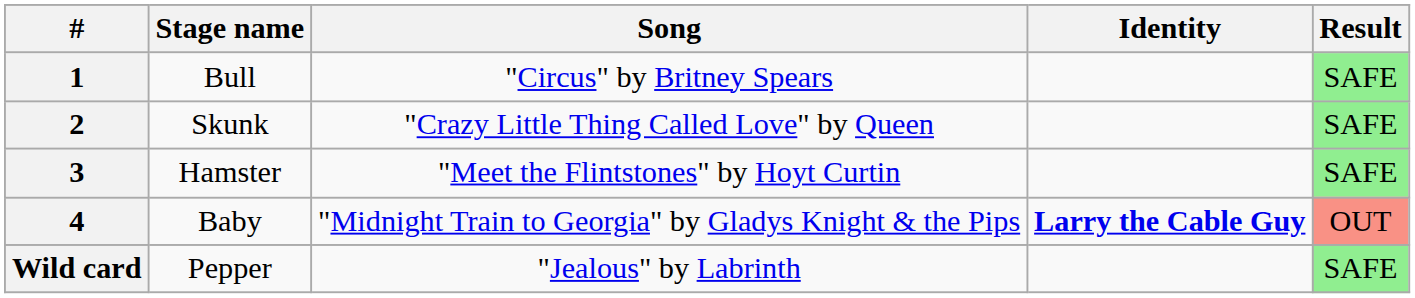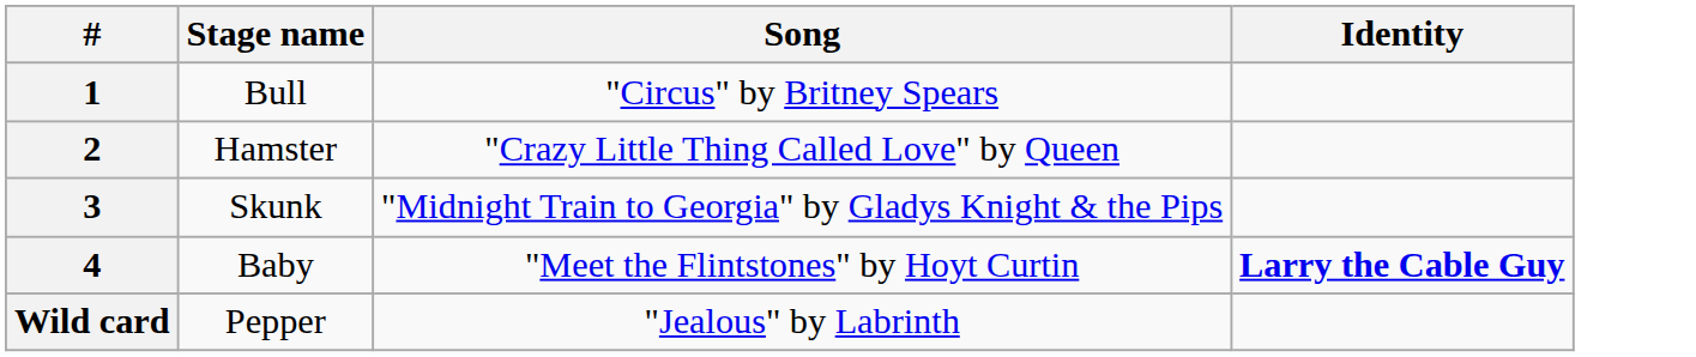- column: Result | SAFE | SAFE | SAFE | OUT | SAFE
2 | Stage name: Skunk -> Hamster
3 | Stage name: Hamster -> Skunk
3 | Song: "Meet the Flintstones" by Hoyt Curtin -> "Midnight Train to Georgia" by Gladys Knight & the Pips
4 | Song: "Midnight Train to Georgia" by Gladys Knight & the Pips -> "Meet the Flintstones" by Hoyt Curtin
